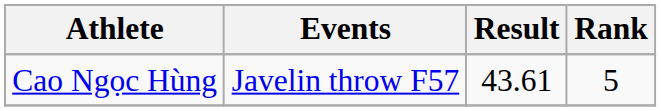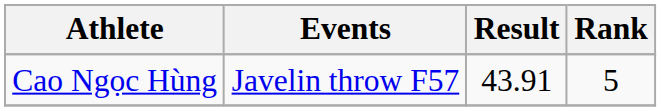Cao Ngọc Hùng | Result: 43.61 -> 43.91
